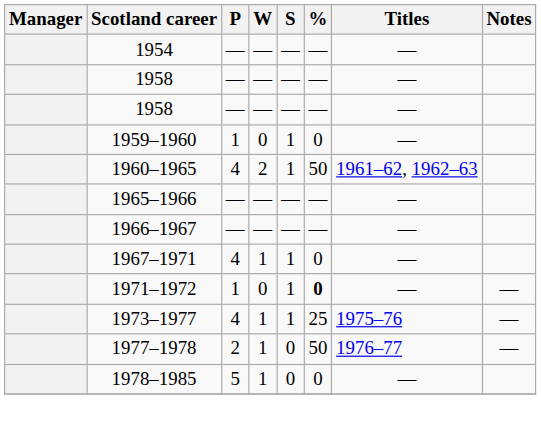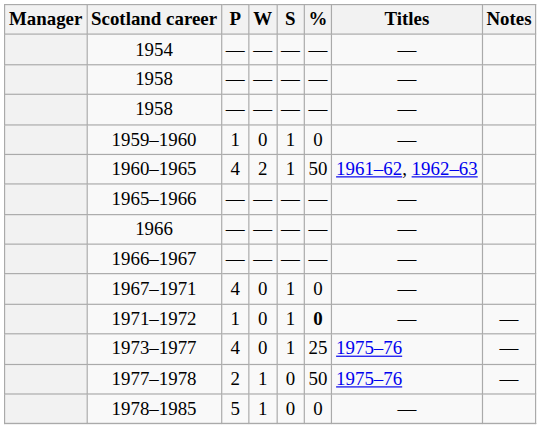+ row: 1966 | — | — | — | — | —
1967–1971 | W: 1 -> 0
1973–1977 | W: 1 -> 0
1977–1978 | Titles: 1976–77 -> 1975–76
